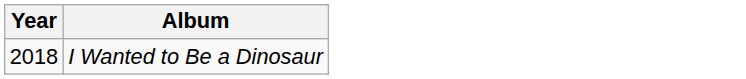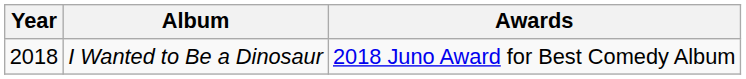+ column: Awards | 2018 Juno Award for Best Comedy Album
